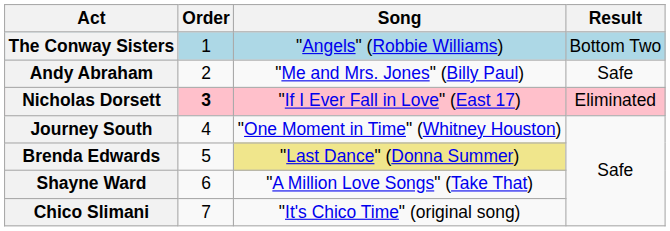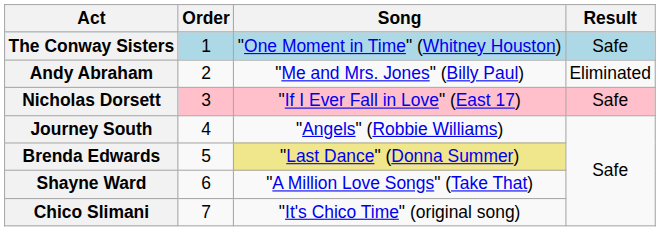The Conway Sisters | Song: "Angels" (Robbie Williams) -> "One Moment in Time" (Whitney Houston)
The Conway Sisters | Result: Bottom Two -> Safe
Andy Abraham | Result: Safe -> Eliminated
Nicholas Dorsett | Order: bold -> normal
Nicholas Dorsett | Result: Eliminated -> Safe
Journey South | Song: "One Moment in Time" (Whitney Houston) -> "Angels" (Robbie Williams)
